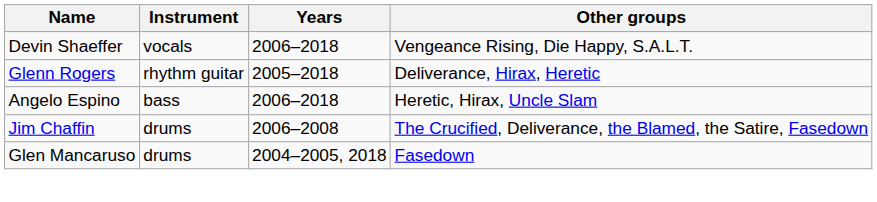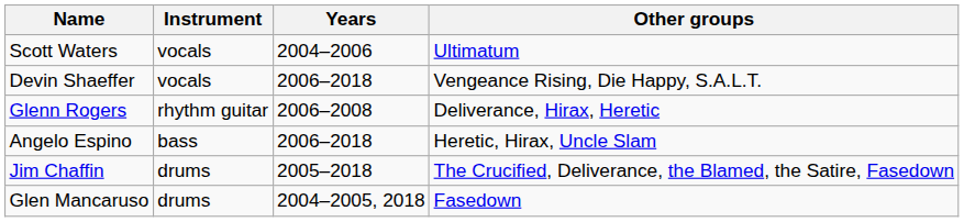+ row: Scott Waters | vocals | 2004–2006 | Ultimatum
Glenn Rogers | Years: 2005–2018 -> 2006–2008
Jim Chaffin | Years: 2006–2008 -> 2005–2018
